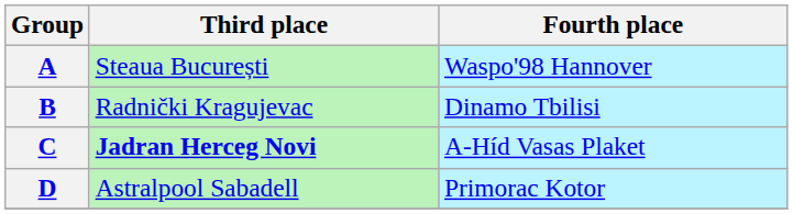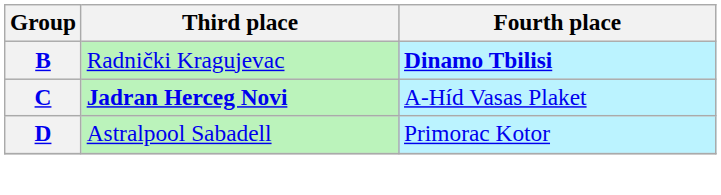- row: A | Steaua București | Waspo'98 Hannover
B | Fourth place: normal -> bold
